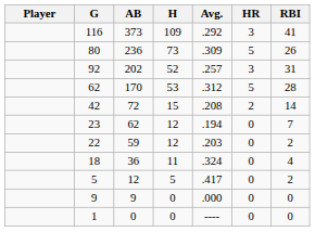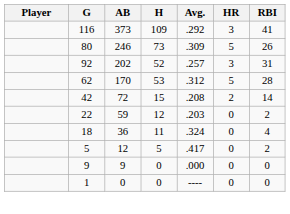80 | AB: 236 -> 246
- row: 23 | 62 | 12 | .194 | 0 | 7
